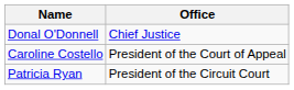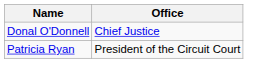- row: Caroline Costello | President of the Court of Appeal
